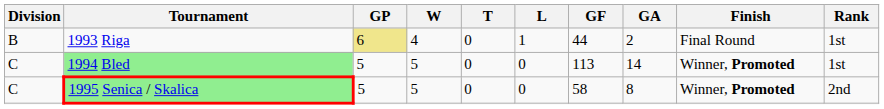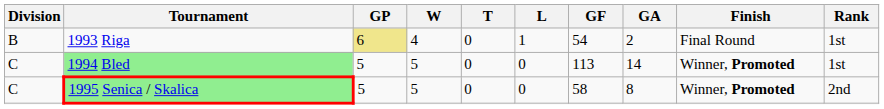1993 Riga | GF: 44 -> 54
